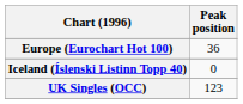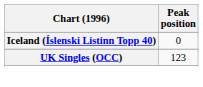- row: Europe (Eurochart Hot 100) | 36
